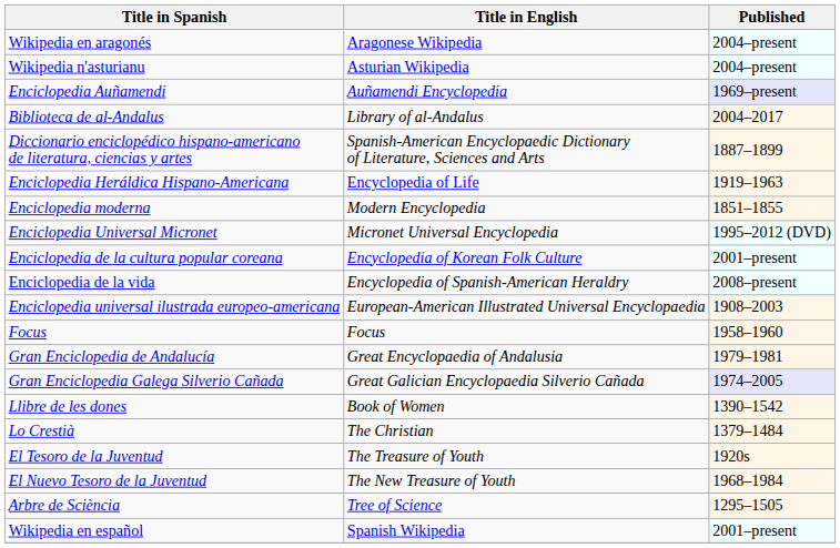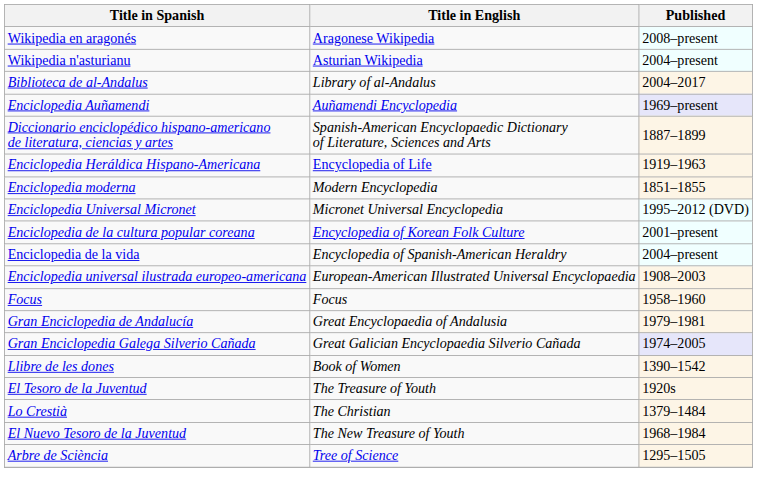Wikipedia en aragonés | Published: 2004–present -> 2008–present
rows swapped: Enciclopedia Auñamendi <-> Biblioteca de al-Andalus
Enciclopedia de la vida | Published: 2008–present -> 2004–present
rows swapped: Lo Crestià <-> El Tesoro de la Juventud
- row: Wikipedia en español | Spanish Wikipedia | 2001–present
